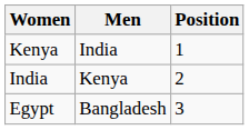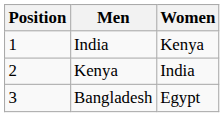columns swapped: Position <-> Women
